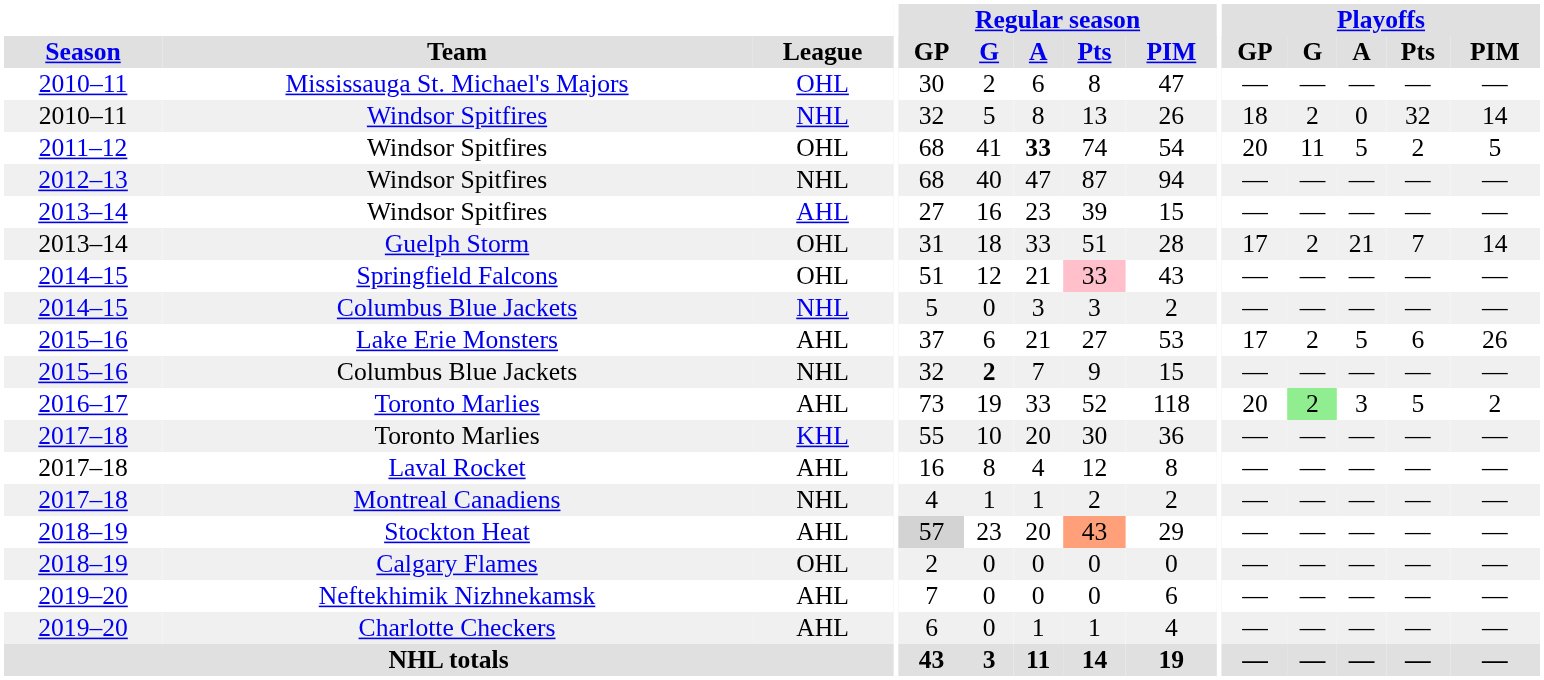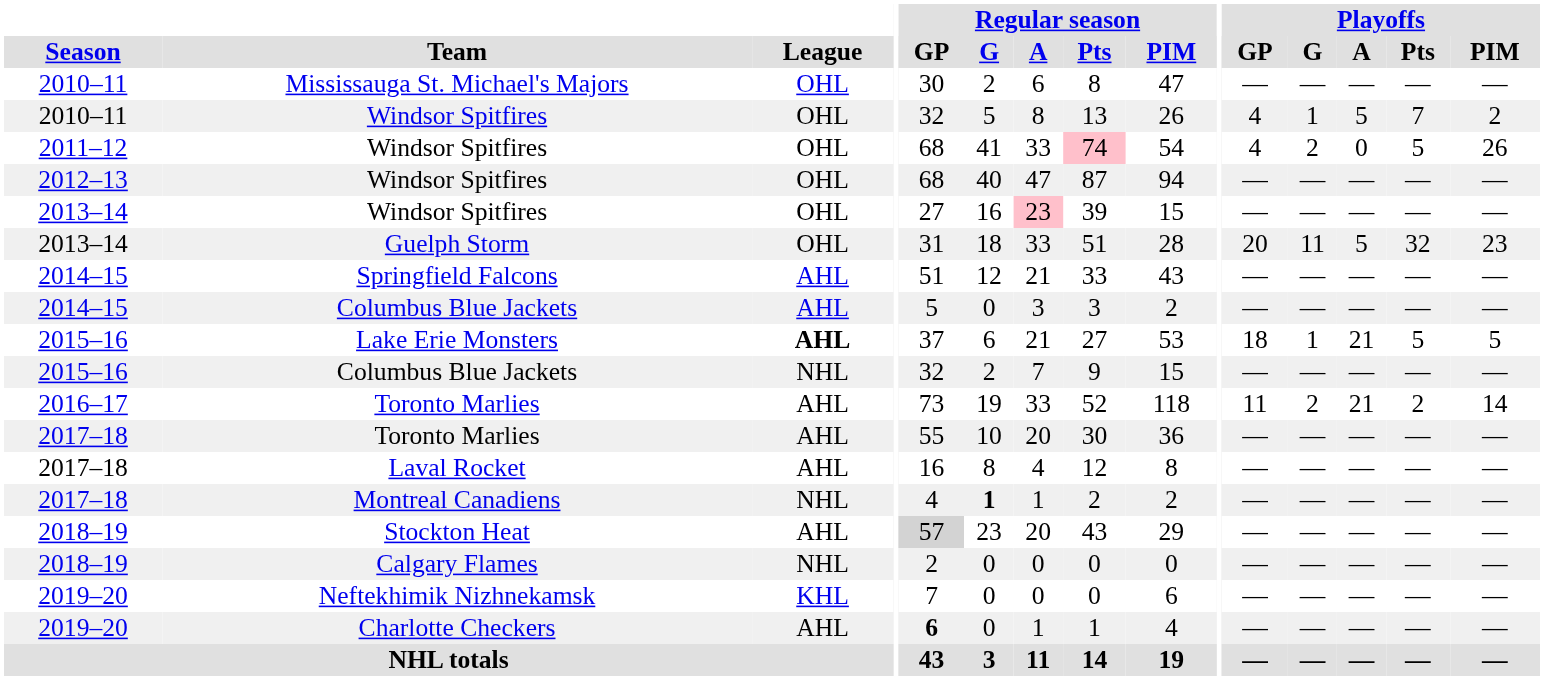2010–11 / Windsor Spitfires | League: NHL -> OHL
2010–11 / Windsor Spitfires | Playoffs / GP: 18 -> 4
2010–11 / Windsor Spitfires | Playoffs / G: 2 -> 1
2010–11 / Windsor Spitfires | Playoffs / A: 0 -> 5
2010–11 / Windsor Spitfires | Playoffs / Pts: 32 -> 7
2010–11 / Windsor Spitfires | Playoffs / PIM: 14 -> 2
2011–12 / Windsor Spitfires | Regular season / A: bold -> normal
2011–12 / Windsor Spitfires | Regular season / Pts: no background -> pink background
2011–12 / Windsor Spitfires | Playoffs / GP: 20 -> 4
2011–12 / Windsor Spitfires | Playoffs / G: 11 -> 2
2011–12 / Windsor Spitfires | Playoffs / A: 5 -> 0
2011–12 / Windsor Spitfires | Playoffs / Pts: 2 -> 5
2011–12 / Windsor Spitfires | Playoffs / PIM: 5 -> 26
2012–13 / Windsor Spitfires | League: NHL -> OHL
2013–14 / Windsor Spitfires | League: AHL -> OHL
2013–14 / Windsor Spitfires | Regular season / A: no background -> pink background
Guelph Storm | Playoffs / GP: 17 -> 20
Guelph Storm | Playoffs / G: 2 -> 11
Guelph Storm | Playoffs / A: 21 -> 5
Guelph Storm | Playoffs / Pts: 7 -> 32
Guelph Storm | Playoffs / PIM: 14 -> 23
Springfield Falcons | League: OHL -> AHL
Springfield Falcons | Regular season / Pts: pink background -> no background
2014–15 / Columbus Blue Jackets | League: NHL -> AHL
Lake Erie Monsters | League: normal -> bold
Lake Erie Monsters | Playoffs / GP: 17 -> 18
Lake Erie Monsters | Playoffs / G: 2 -> 1
Lake Erie Monsters | Playoffs / A: 5 -> 21
Lake Erie Monsters | Playoffs / Pts: 6 -> 5
Lake Erie Monsters | Playoffs / PIM: 26 -> 5
2015–16 / Columbus Blue Jackets | Regular season / G: bold -> normal
2016–17 / Toronto Marlies | Playoffs / GP: 20 -> 11
2016–17 / Toronto Marlies | Playoffs / G: lightgreen background -> no background
2016–17 / Toronto Marlies | Playoffs / A: 3 -> 21
2016–17 / Toronto Marlies | Playoffs / Pts: 5 -> 2
2016–17 / Toronto Marlies | Playoffs / PIM: 2 -> 14
2017–18 / Toronto Marlies | League: KHL -> AHL
Montreal Canadiens | Regular season / G: normal -> bold
Stockton Heat | Regular season / Pts: lightsalmon background -> no background
Calgary Flames | League: OHL -> NHL
Neftekhimik Nizhnekamsk | League: AHL -> KHL
Charlotte Checkers | Regular season / GP: normal -> bold
